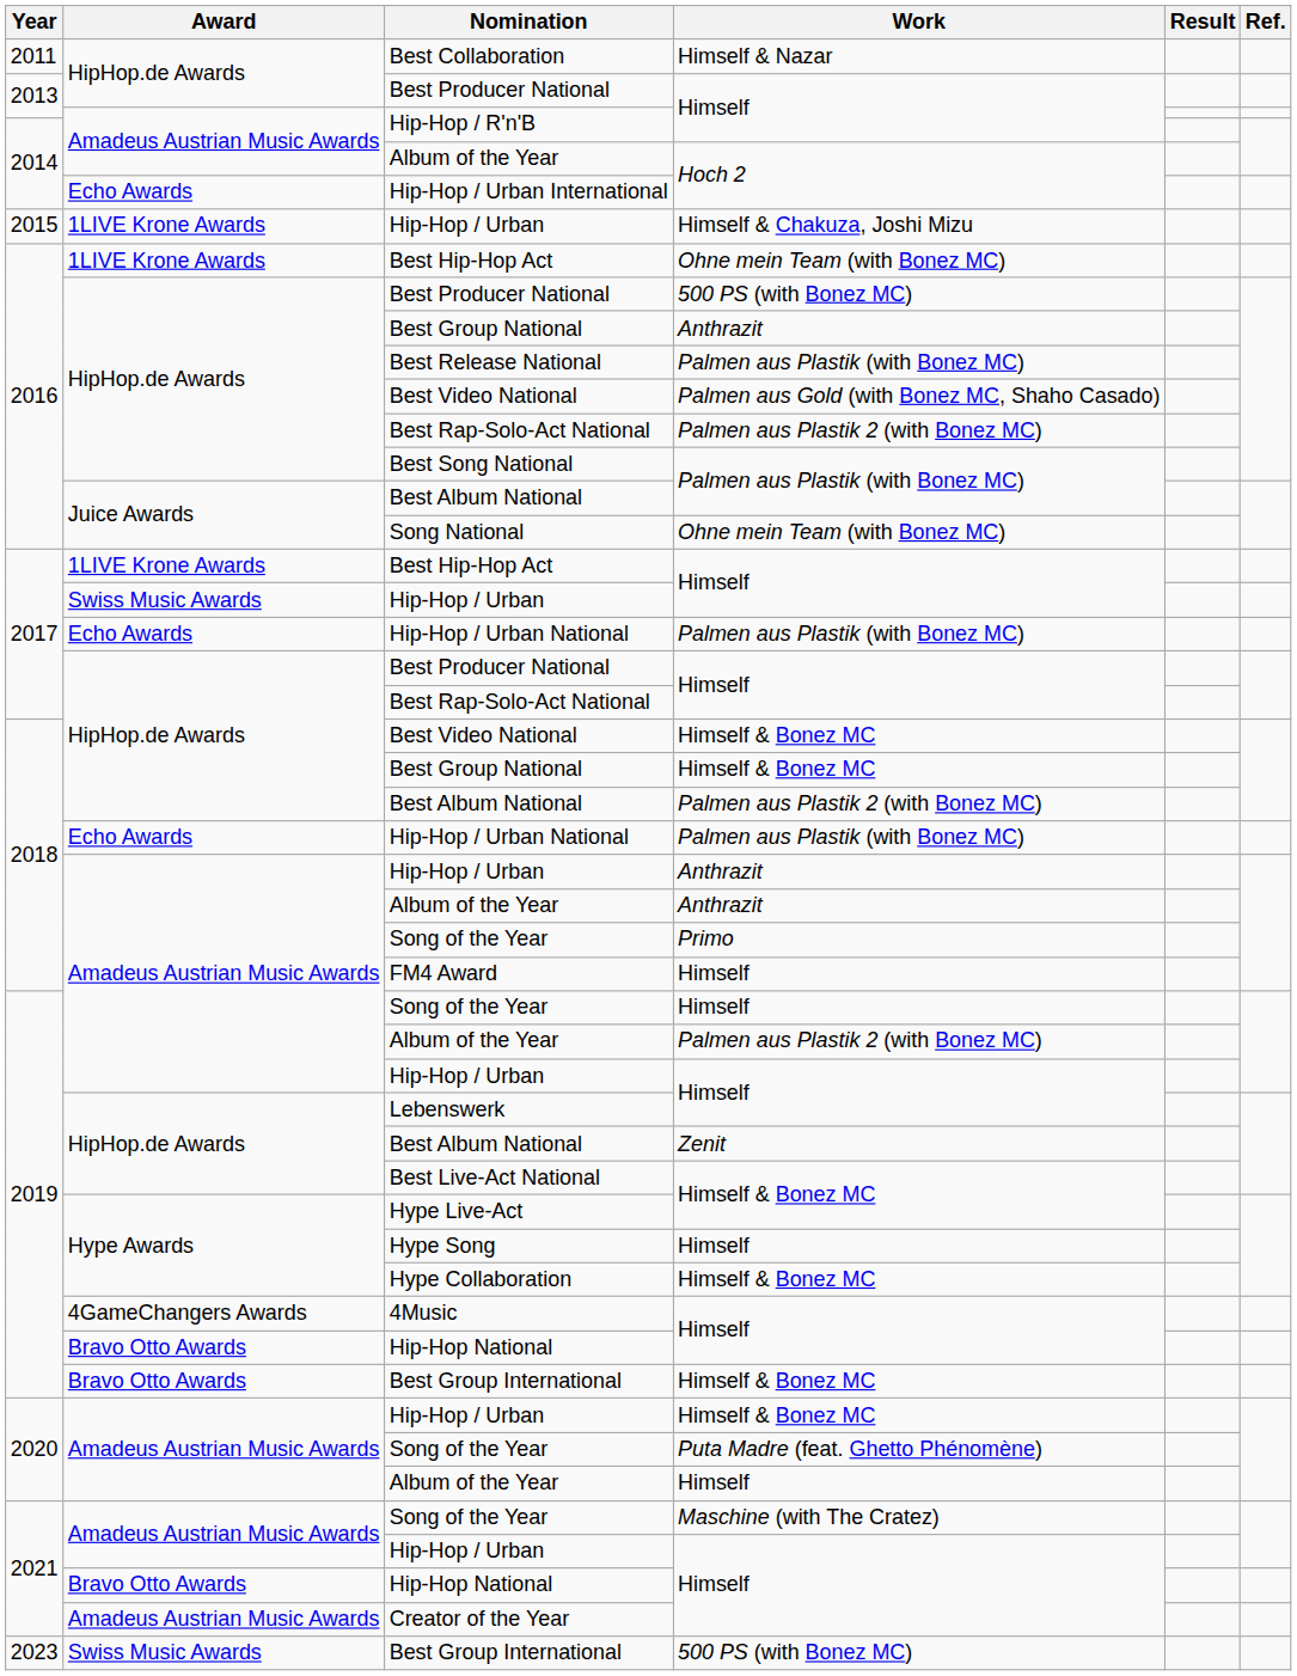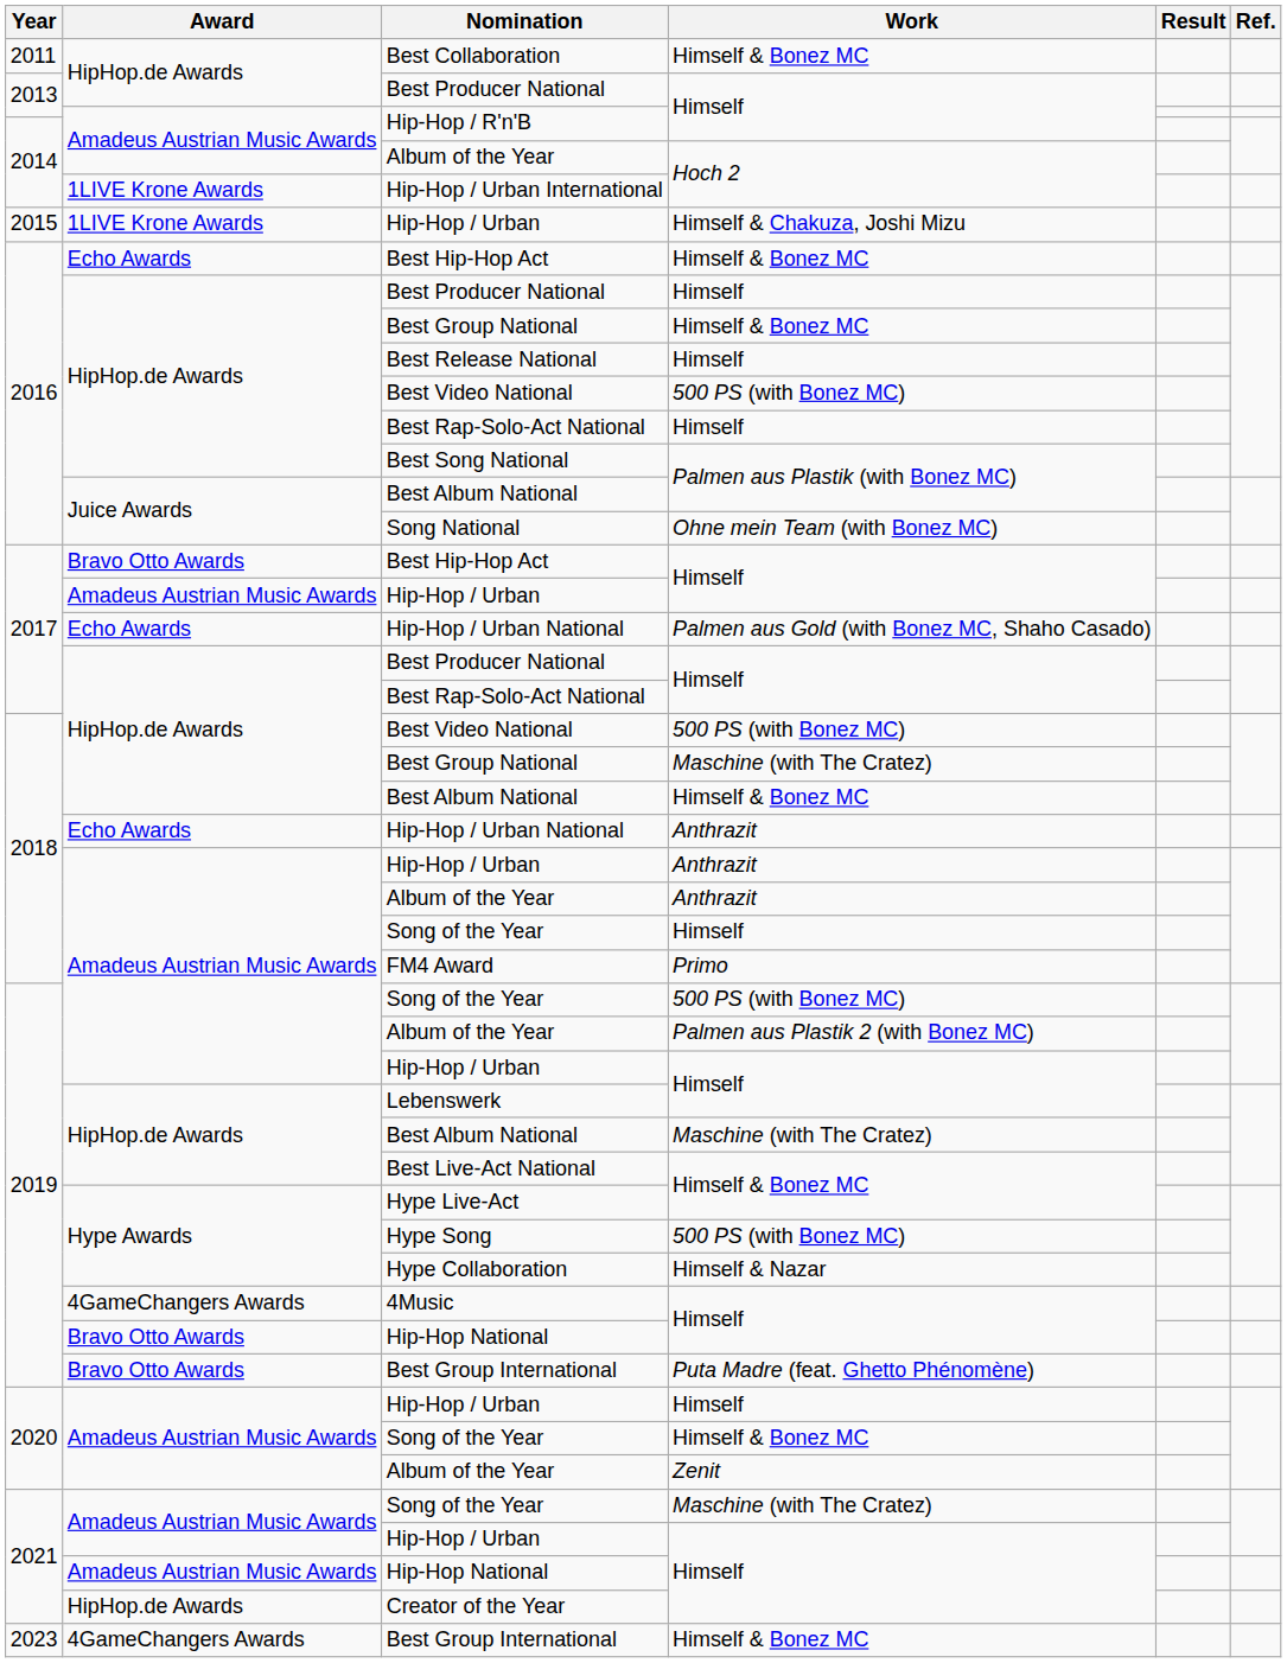Best Collaboration | Work: Himself & Nazar -> Himself & Bonez MC
Hip-Hop / Urban International | Award: Echo Awards -> 1LIVE Krone Awards
2016 / Best Hip-Hop Act | Award: 1LIVE Krone Awards -> Echo Awards
2016 / Best Hip-Hop Act | Work: Ohne mein Team (with Bonez MC) -> Himself & Bonez MC
2016 / Best Producer National | Work: 500 PS (with Bonez MC) -> Himself
2016 / Best Group National | Work: Anthrazit -> Himself & Bonez MC
Best Release National | Work: Palmen aus Plastik (with Bonez MC) -> Himself
2016 / Best Video National | Work: Palmen aus Gold (with Bonez MC, Shaho Casado) -> 500 PS (with Bonez MC)
2016 / Best Rap-Solo-Act National | Work: Palmen aus Plastik 2 (with Bonez MC) -> Himself
2017 / Best Hip-Hop Act | Award: 1LIVE Krone Awards -> Bravo Otto Awards
2017 / Hip-Hop / Urban | Award: Swiss Music Awards -> Amadeus Austrian Music Awards
2017 / Hip-Hop / Urban National | Work: Palmen aus Plastik (with Bonez MC) -> Palmen aus Gold (with Bonez MC, Shaho Casado)
2018 / Best Video National | Work: Himself & Bonez MC -> 500 PS (with Bonez MC)
2018 / Best Group National | Work: Himself & Bonez MC -> Maschine (with The Cratez)
2018 / Best Album National | Work: Palmen aus Plastik 2 (with Bonez MC) -> Himself & Bonez MC
2018 / Hip-Hop / Urban National | Work: Palmen aus Plastik (with Bonez MC) -> Anthrazit
2018 / Song of the Year | Work: Primo -> Himself
FM4 Award | Work: Himself -> Primo
2019 / Song of the Year | Work: Himself -> 500 PS (with Bonez MC)
2019 / Best Album National | Work: Zenit -> Maschine (with The Cratez)
Hype Song | Work: Himself -> 500 PS (with Bonez MC)
Hype Collaboration | Work: Himself & Bonez MC -> Himself & Nazar
2019 / Best Group International | Work: Himself & Bonez MC -> Puta Madre (feat. Ghetto Phénomène)
2020 / Hip-Hop / Urban | Work: Himself & Bonez MC -> Himself
2020 / Song of the Year | Work: Puta Madre (feat. Ghetto Phénomène) -> Himself & Bonez MC
2020 / Album of the Year | Work: Himself -> Zenit
2021 / Hip-Hop National | Award: Bravo Otto Awards -> Amadeus Austrian Music Awards
Creator of the Year | Award: Amadeus Austrian Music Awards -> HipHop.de Awards
2023 / Best Group International | Award: Swiss Music Awards -> 4GameChangers Awards
2023 / Best Group International | Work: 500 PS (with Bonez MC) -> Himself & Bonez MC
